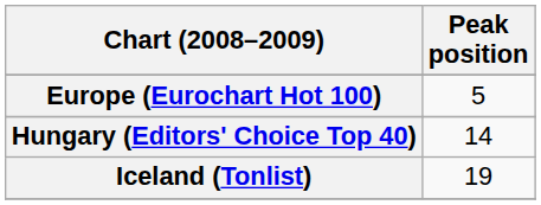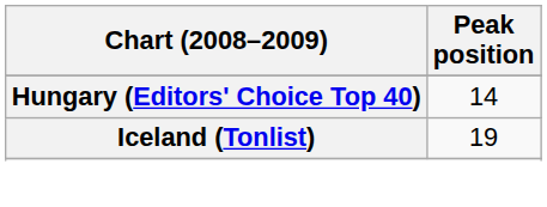- row: Europe (Eurochart Hot 100) | 5
